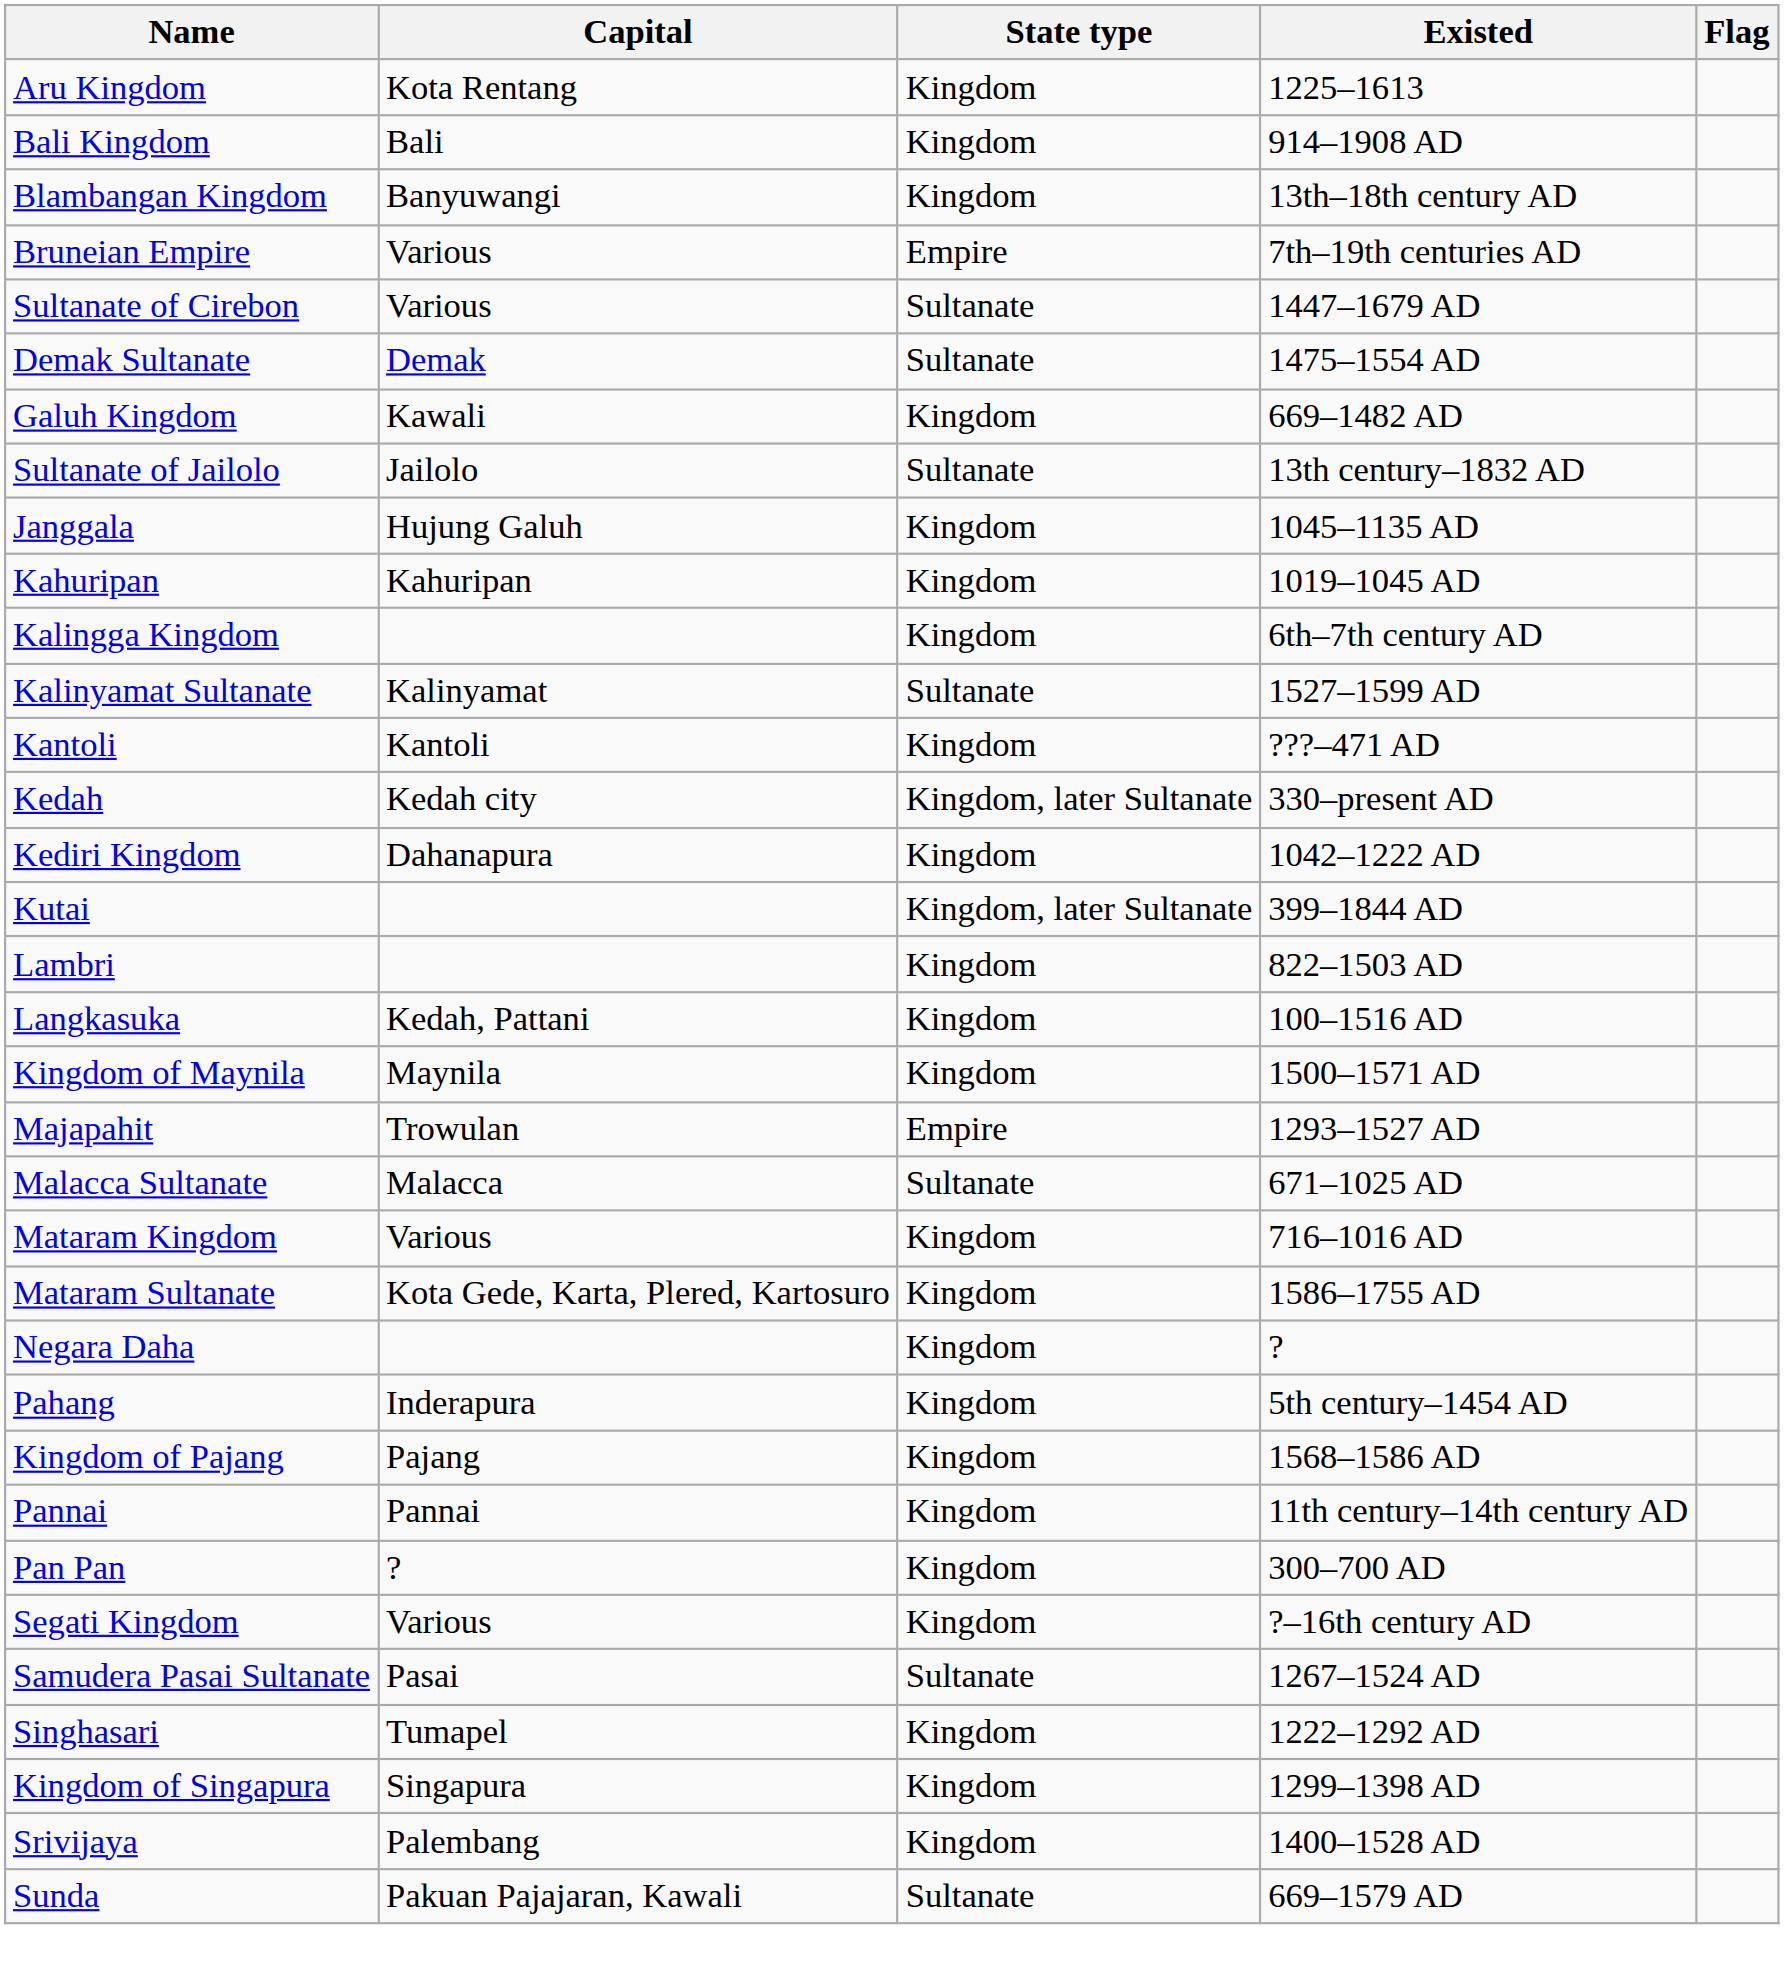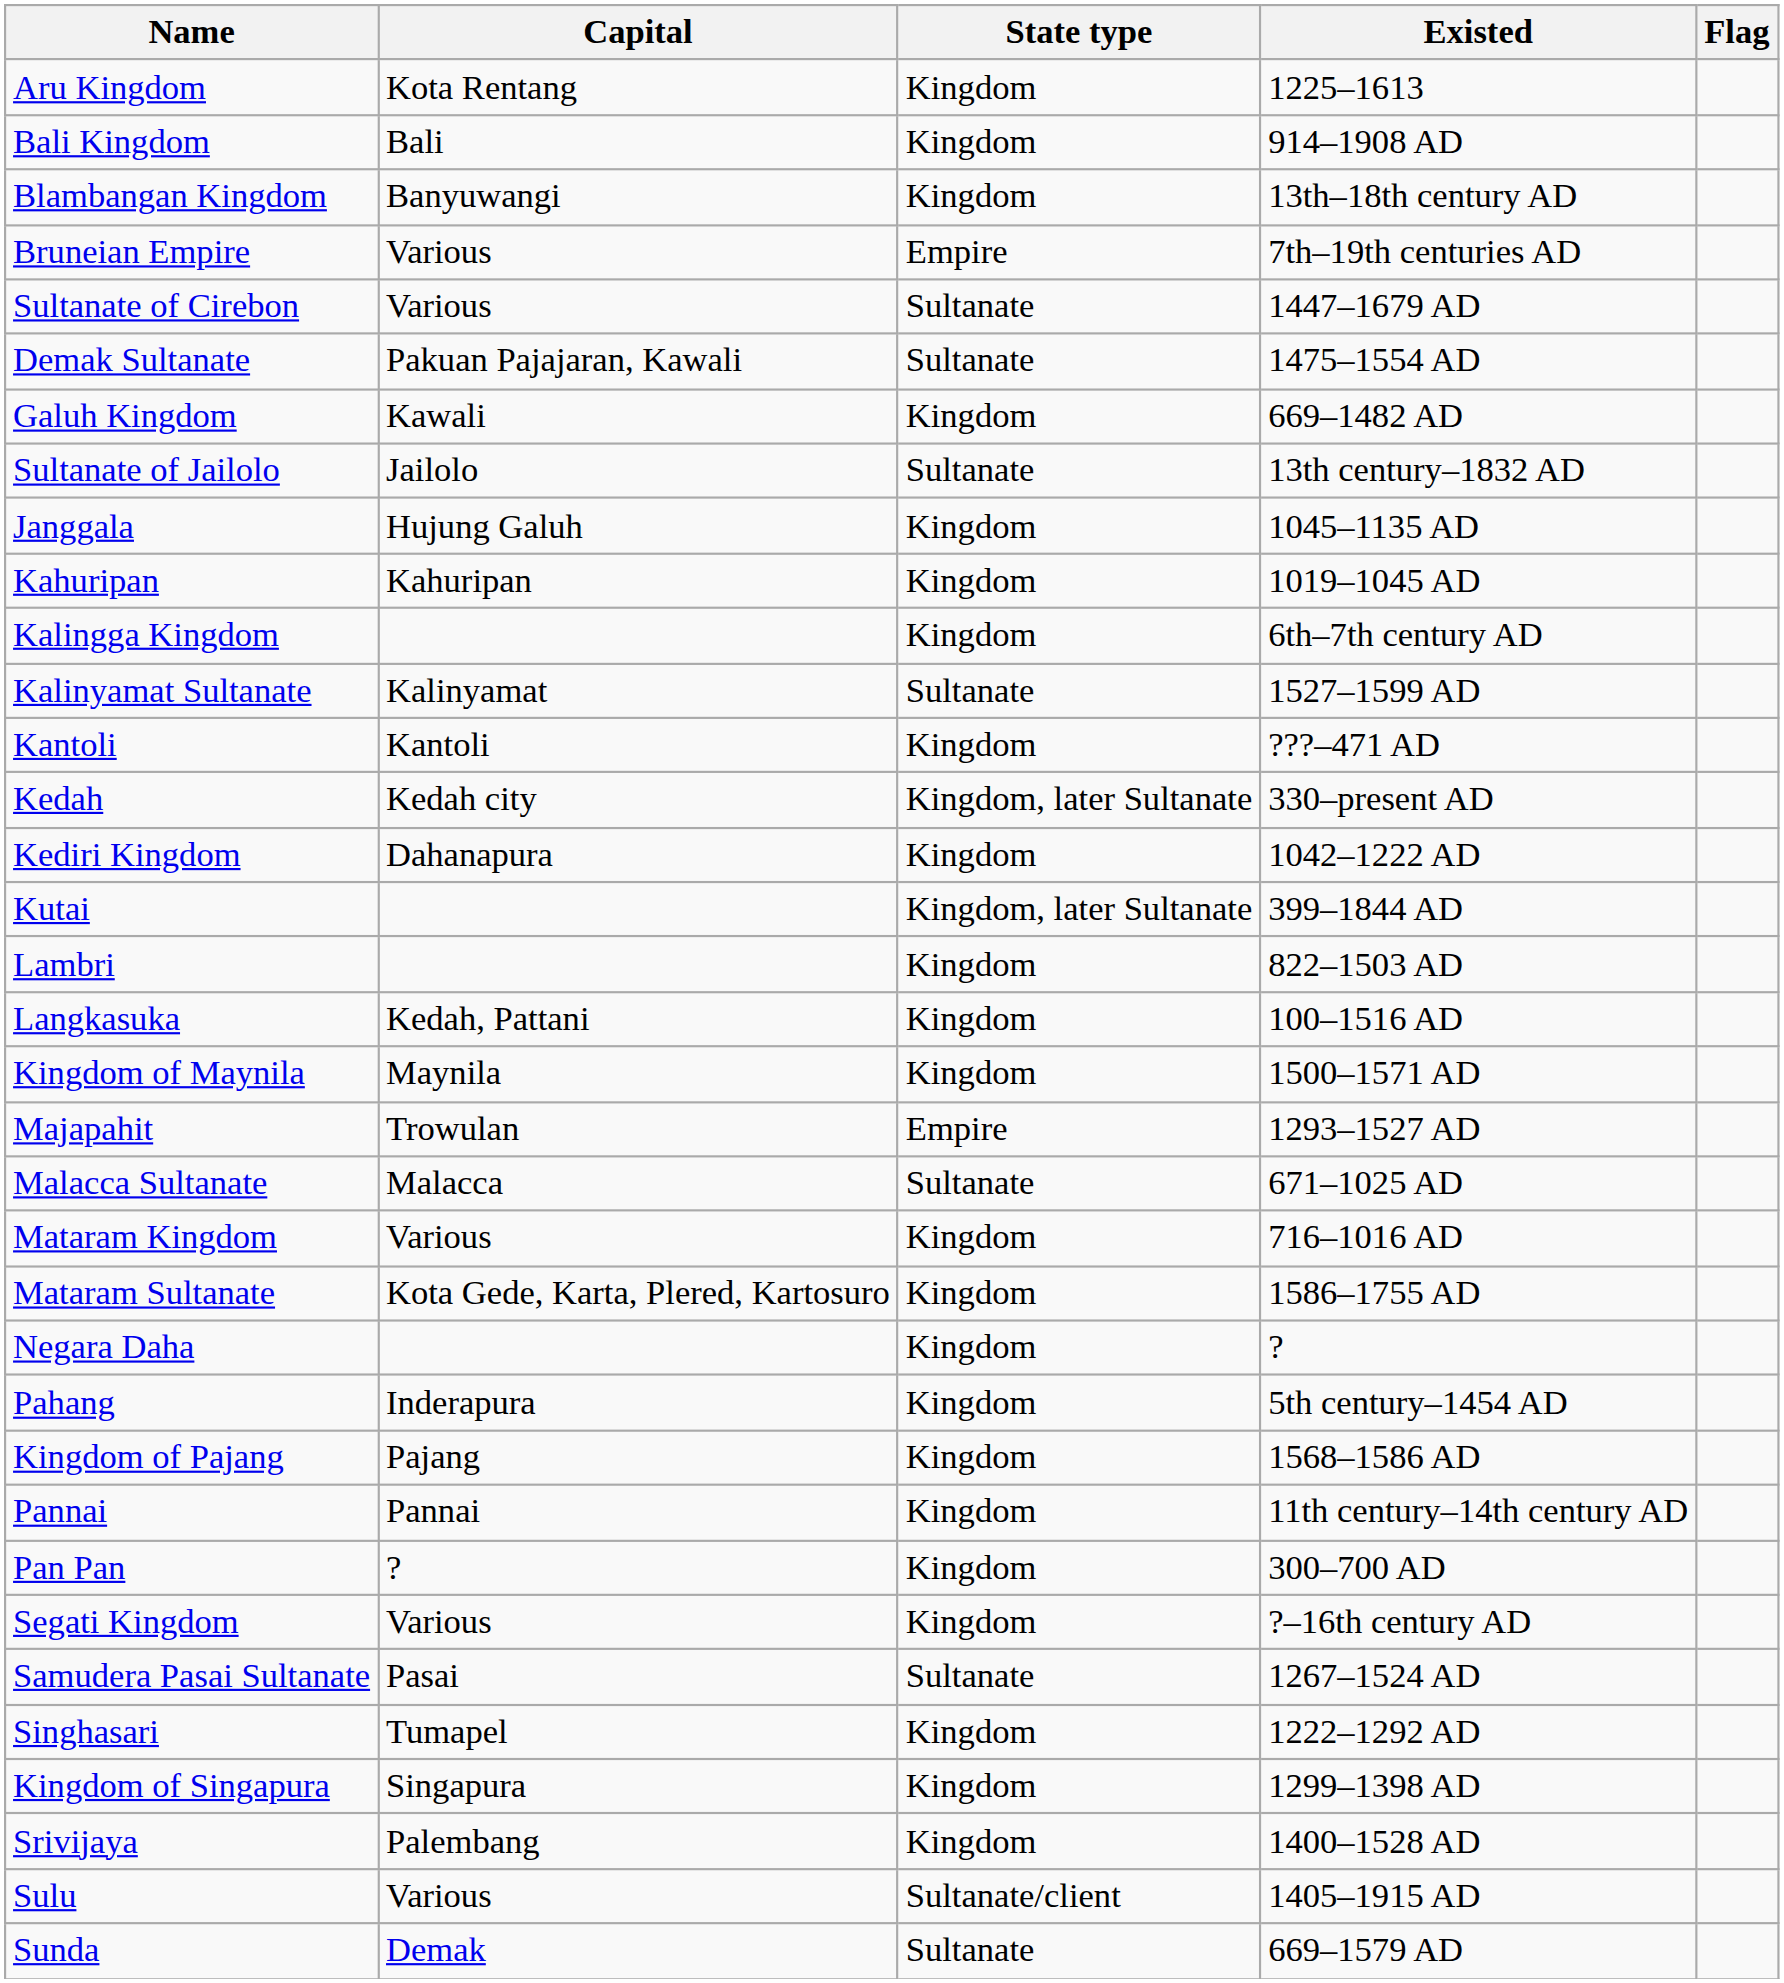Demak Sultanate | Capital: Demak -> Pakuan Pajajaran, Kawali
+ row: Sulu | Various | Sultanate/client | 1405–1915 AD
Sunda | Capital: Pakuan Pajajaran, Kawali -> Demak
